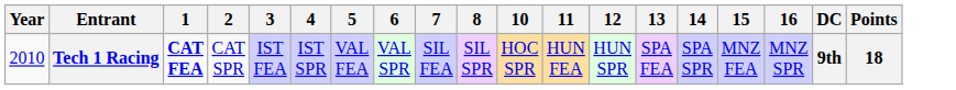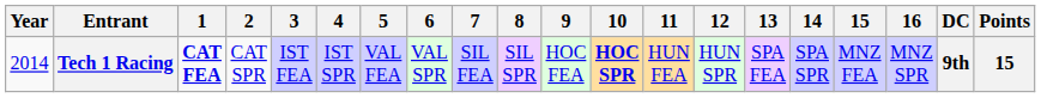+ column: 9 | HOC FEA
Tech 1 Racing | Year: 2010 -> 2014
Tech 1 Racing | 10: normal -> bold
Tech 1 Racing | Points: 18 -> 15
